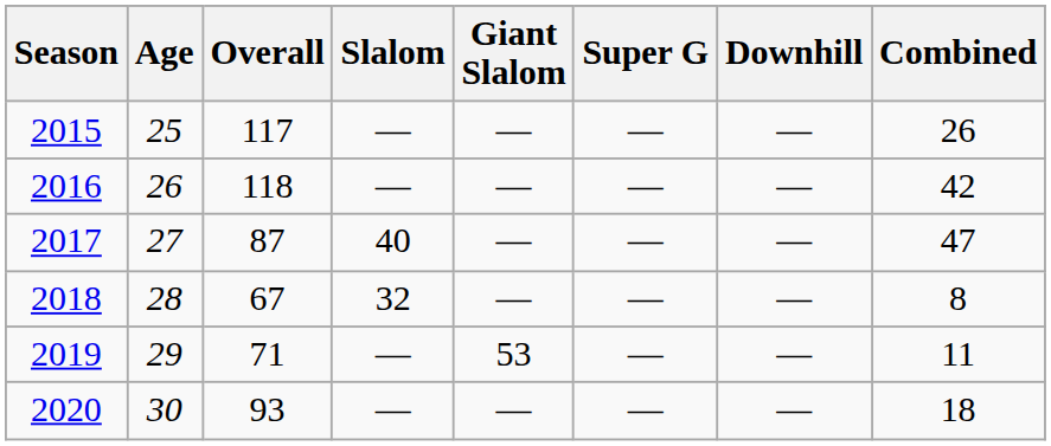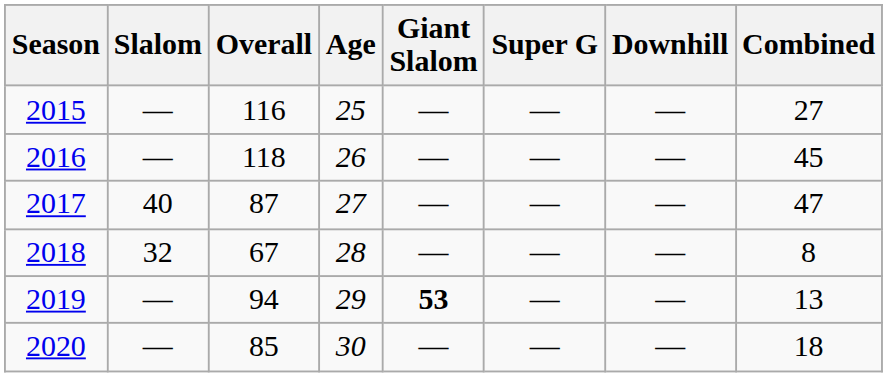columns swapped: Age <-> Slalom
2015 | Overall: 117 -> 116
2015 | Combined: 26 -> 27
2016 | Combined: 42 -> 45
2019 | Overall: 71 -> 94
2019 | Giant Slalom: normal -> bold
2019 | Combined: 11 -> 13
2020 | Overall: 93 -> 85
